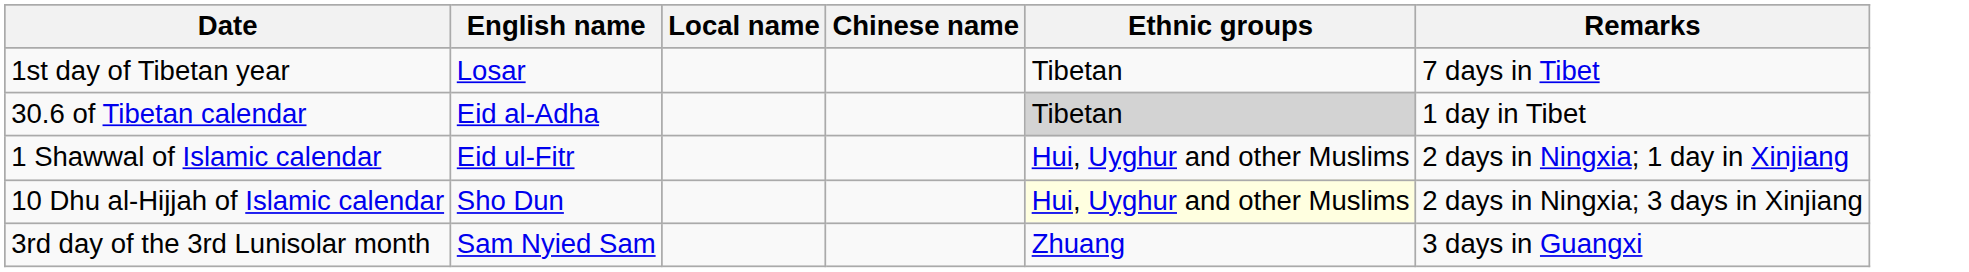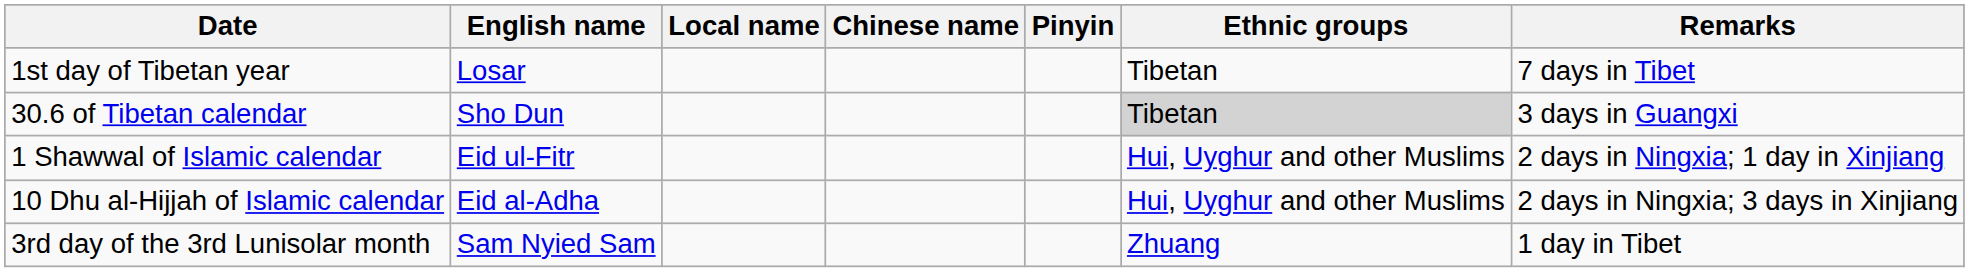+ column: Pinyin
30.6 of Tibetan calendar | English name: Eid al-Adha -> Sho Dun
30.6 of Tibetan calendar | Remarks: 1 day in Tibet -> 3 days in Guangxi
10 Dhu al-Hijjah of Islamic calendar | English name: Sho Dun -> Eid al-Adha
10 Dhu al-Hijjah of Islamic calendar | Ethnic groups: lightyellow background -> no background
3rd day of the 3rd Lunisolar month | Remarks: 3 days in Guangxi -> 1 day in Tibet
